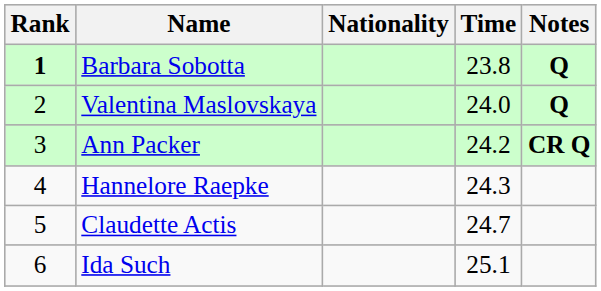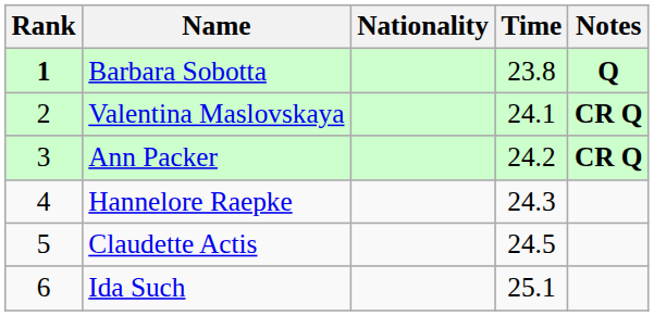Valentina Maslovskaya | Time: 24.0 -> 24.1
Valentina Maslovskaya | Notes: Q -> CR Q
Claudette Actis | Time: 24.7 -> 24.5
